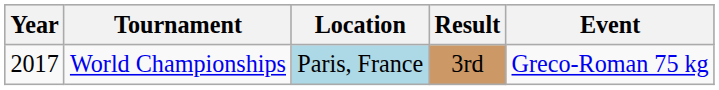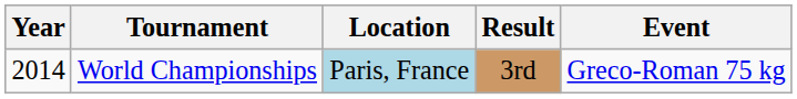World Championships | Year: 2017 -> 2014
